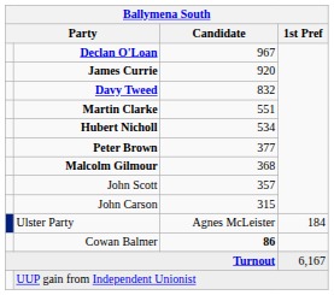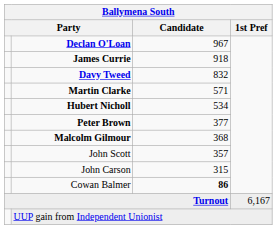James Currie | Candidate: 920 -> 918
Martin Clarke | Candidate: 551 -> 571
- row: Ulster Party | Agnes McLeister | 184
